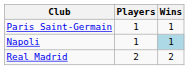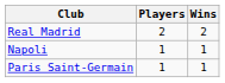rows swapped: Real Madrid <-> Paris Saint-Germain
Napoli | Wins: lightblue background -> no background
